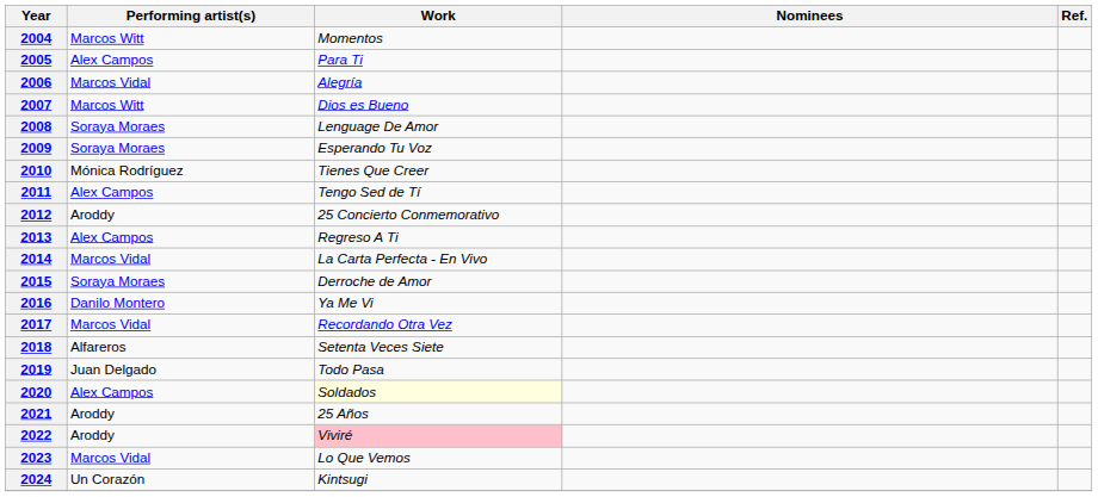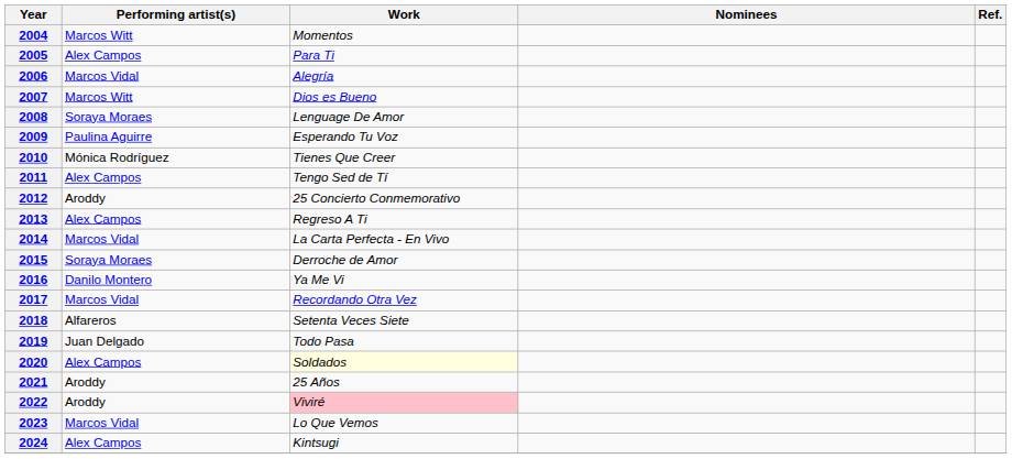2009 | Performing artist(s): Soraya Moraes -> Paulina Aguirre
2024 | Performing artist(s): Un Corazón -> Alex Campos
